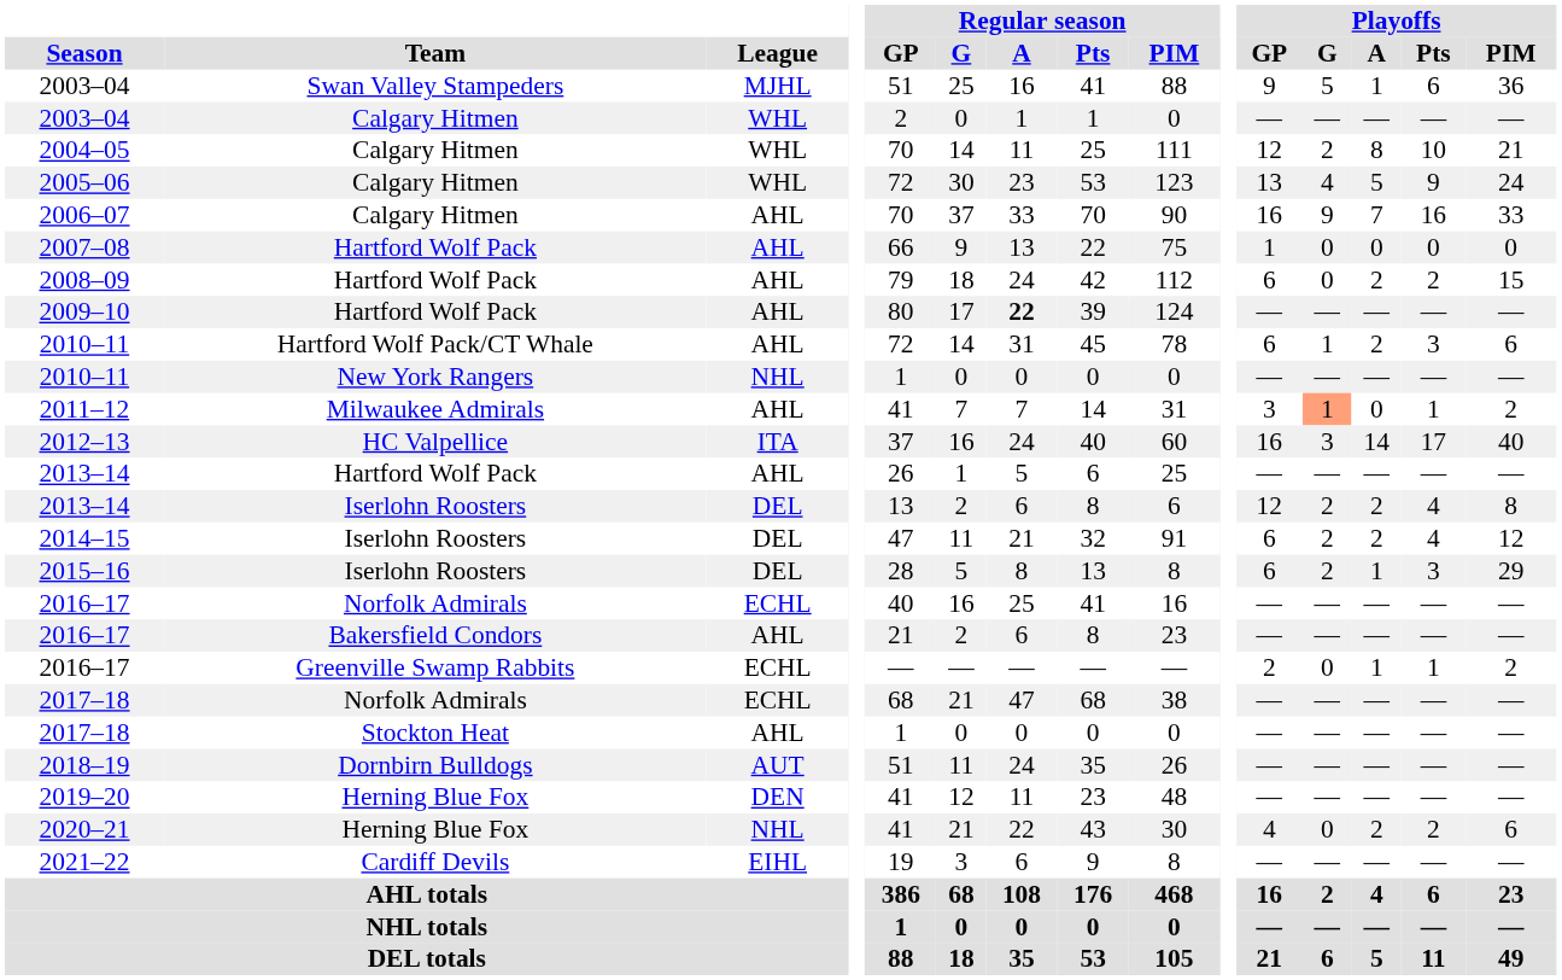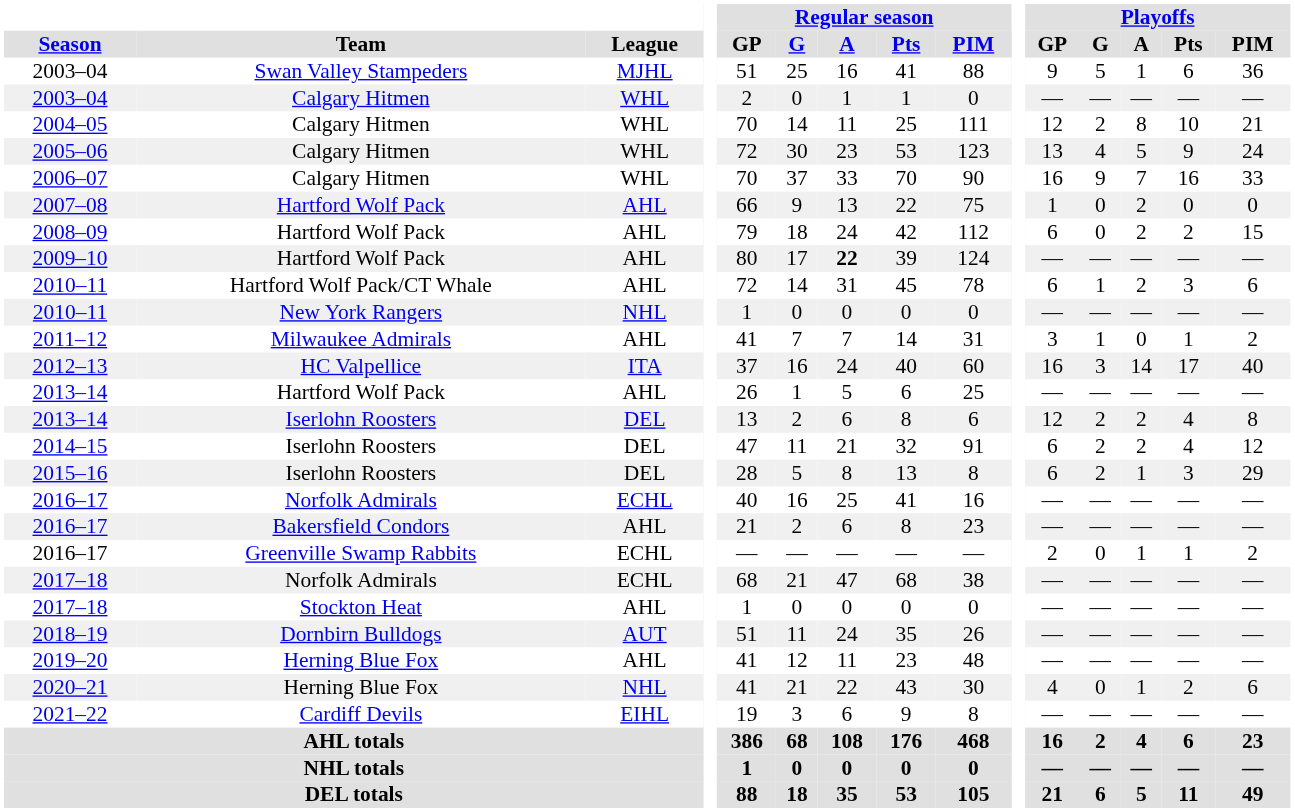2006–07 | League: AHL -> WHL
2007–08 | Playoffs / A: 0 -> 2
2011–12 | Playoffs / G: lightsalmon background -> no background
2019–20 | League: DEN -> AHL
2020–21 | Playoffs / A: 2 -> 1
